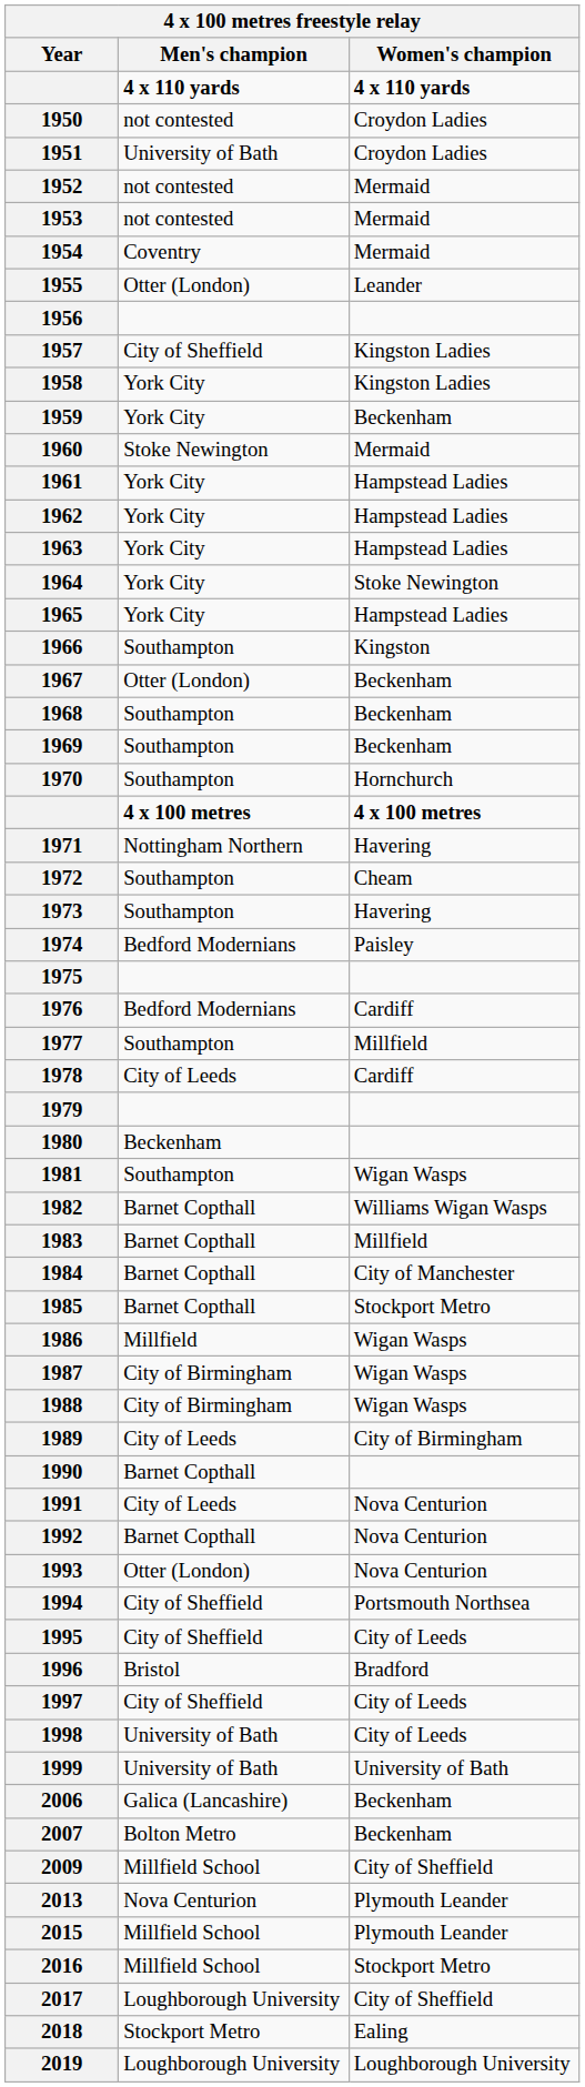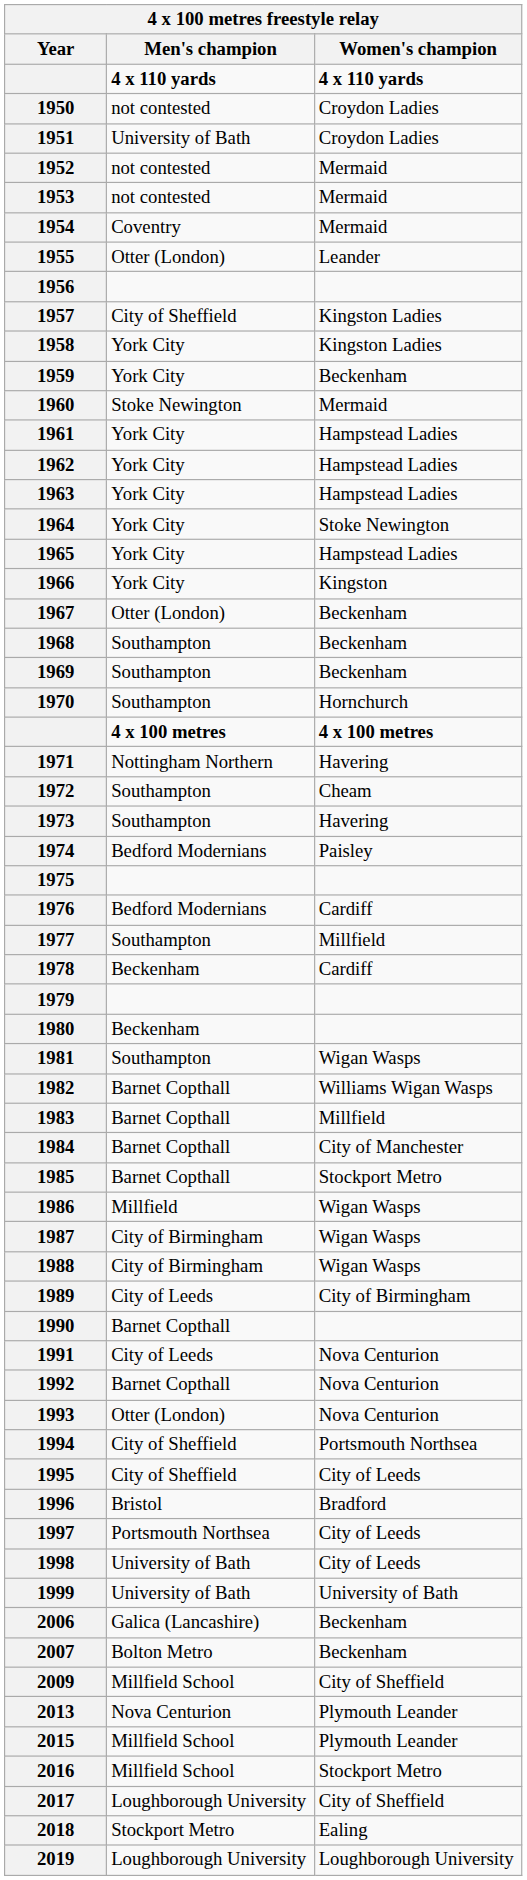1966 | Men's champion: Southampton -> York City
1978 | Men's champion: City of Leeds -> Beckenham
1997 | Men's champion: City of Sheffield -> Portsmouth Northsea
